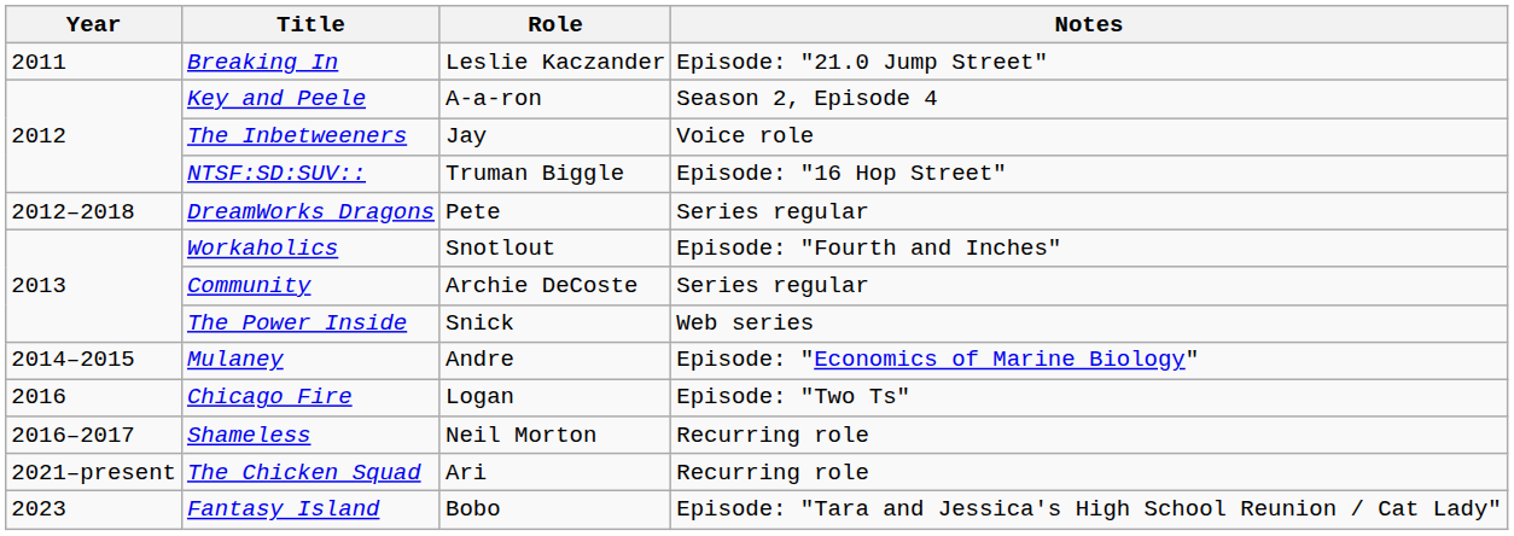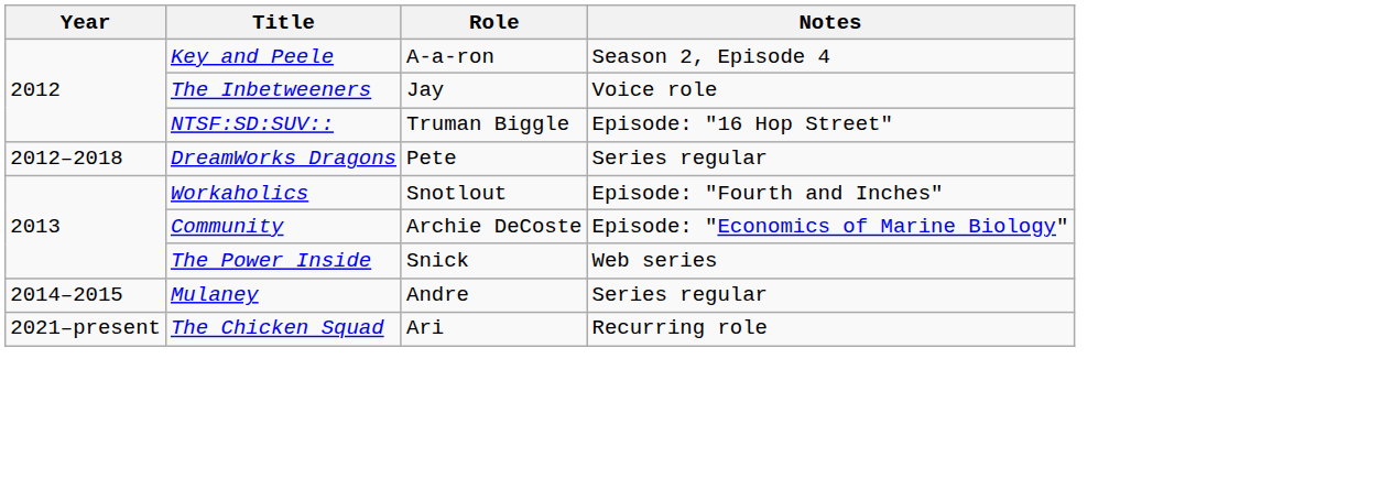- row: 2011 | Breaking In | Leslie Kaczander | Episode: "21.0 Jump Street"
Community | Notes: Series regular -> Episode: "Economics of Marine Biology"
Mulaney | Notes: Episode: "Economics of Marine Biology" -> Series regular
- row: 2016 | Chicago Fire | Logan | Episode: "Two Ts"
- row: 2016–2017 | Shameless | Neil Morton | Recurring role
- row: 2023 | Fantasy Island | Bobo | Episode: "Tara and Jessica's High School Reunion / Cat Lady"
